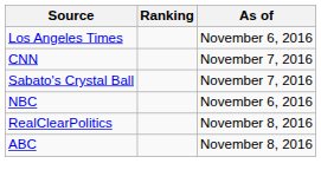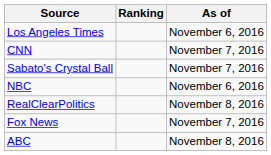+ row: Fox News | November 7, 2016
